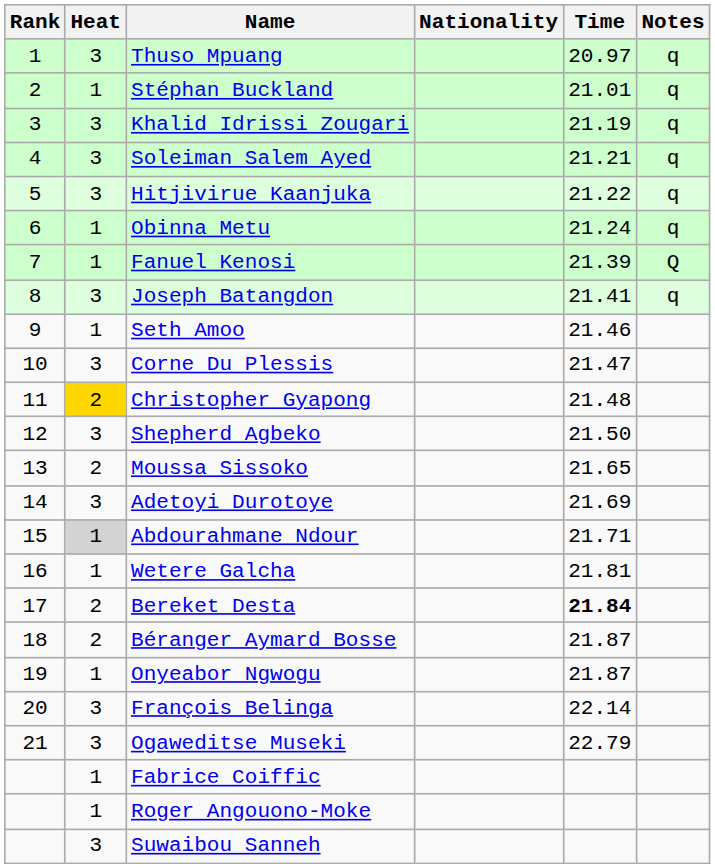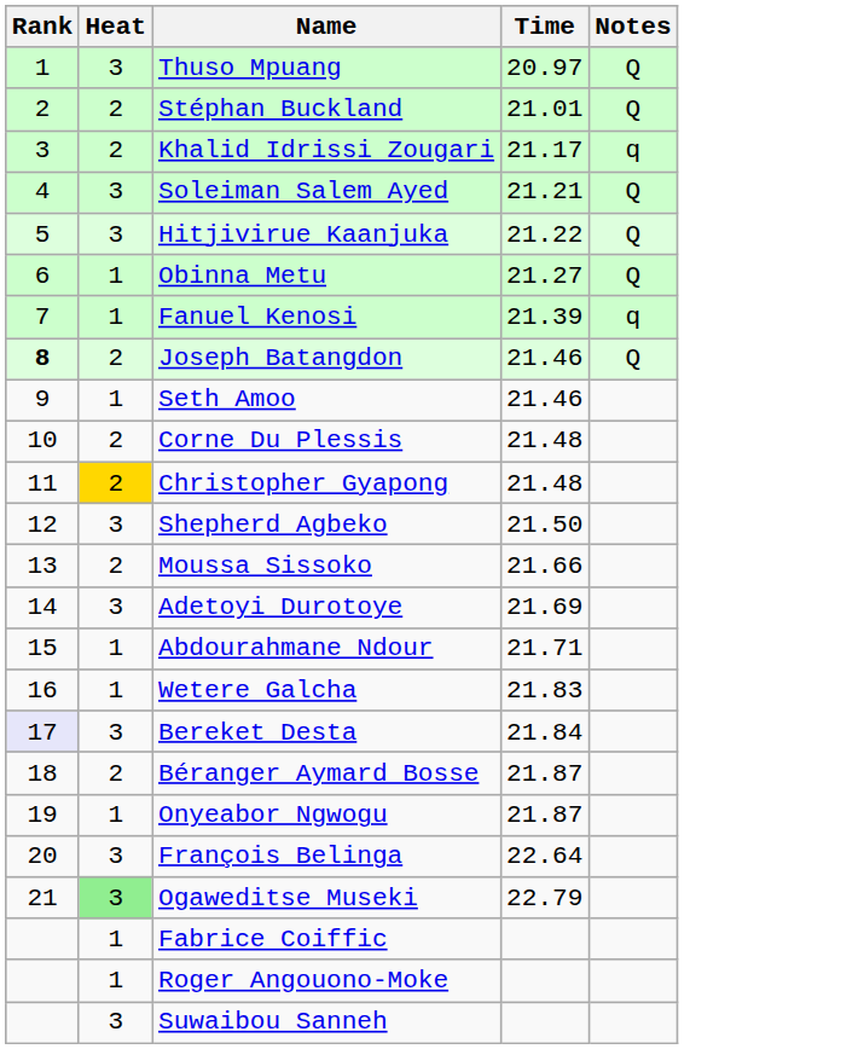- column: Nationality
Thuso Mpuang | Notes: q -> Q
Stéphan Buckland | Heat: 1 -> 2
Stéphan Buckland | Notes: q -> Q
Khalid Idrissi Zougari | Heat: 3 -> 2
Khalid Idrissi Zougari | Time: 21.19 -> 21.17
Soleiman Salem Ayed | Notes: q -> Q
Hitjivirue Kaanjuka | Notes: q -> Q
Obinna Metu | Time: 21.24 -> 21.27
Obinna Metu | Notes: q -> Q
Fanuel Kenosi | Notes: Q -> q
Joseph Batangdon | Rank: normal -> bold
Joseph Batangdon | Heat: 3 -> 2
Joseph Batangdon | Time: 21.41 -> 21.46
Joseph Batangdon | Notes: q -> Q
Corne Du Plessis | Heat: 3 -> 2
Corne Du Plessis | Time: 21.47 -> 21.48
Moussa Sissoko | Time: 21.65 -> 21.66
Abdourahmane Ndour | Heat: lightgrey background -> no background
Wetere Galcha | Time: 21.81 -> 21.83
Bereket Desta | Rank: no background -> lavender background
Bereket Desta | Heat: 2 -> 3
Bereket Desta | Time: bold -> normal
François Belinga | Time: 22.14 -> 22.64
Ogaweditse Museki | Heat: no background -> lightgreen background
